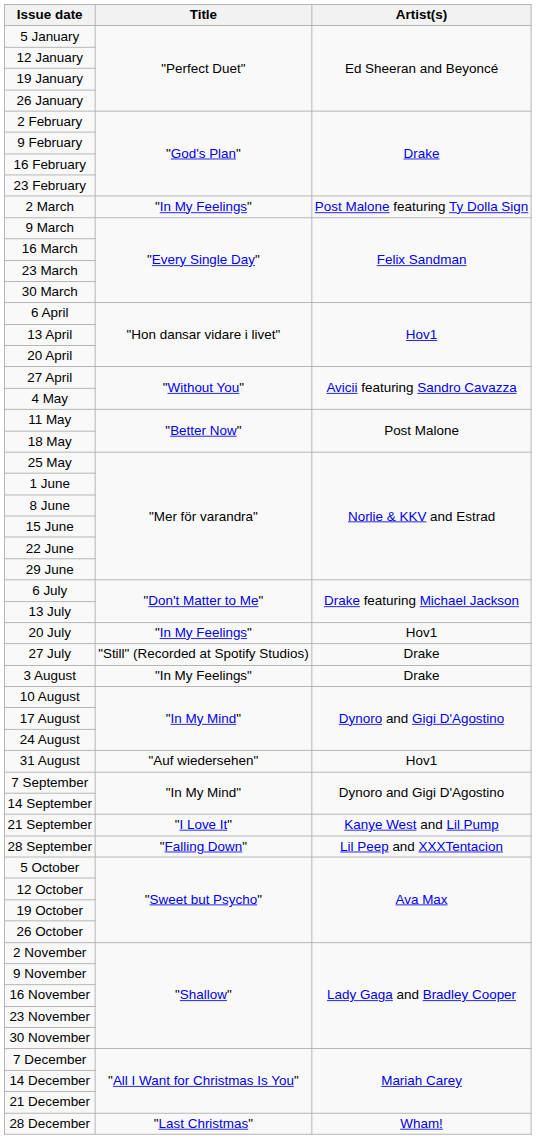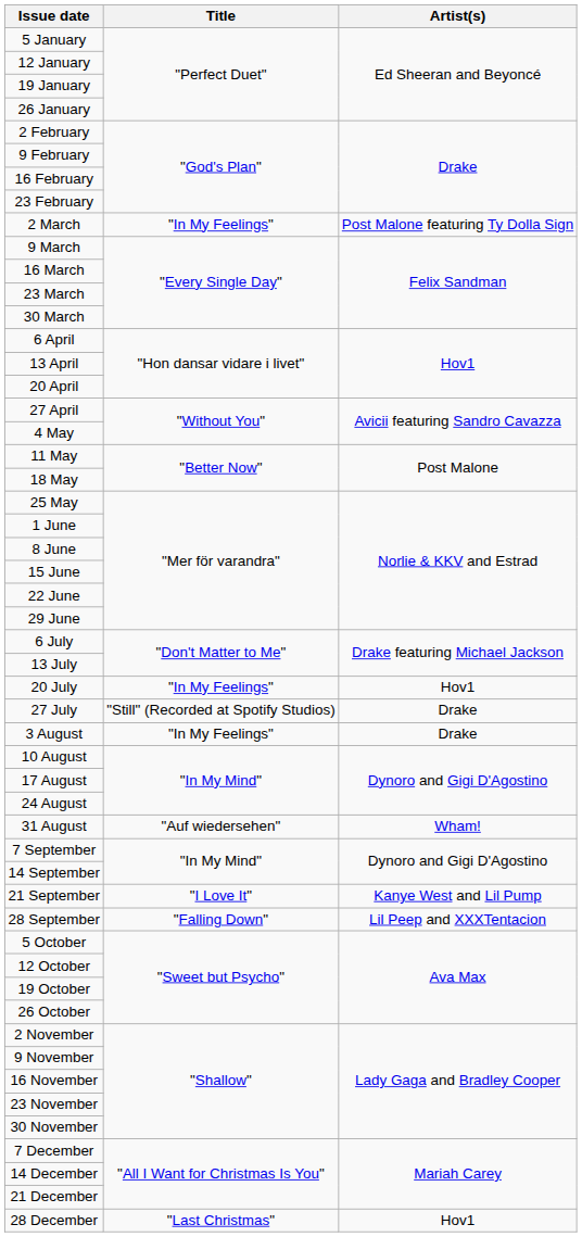31 August | Artist(s): Hov1 -> Wham!
28 December | Artist(s): Wham! -> Hov1
